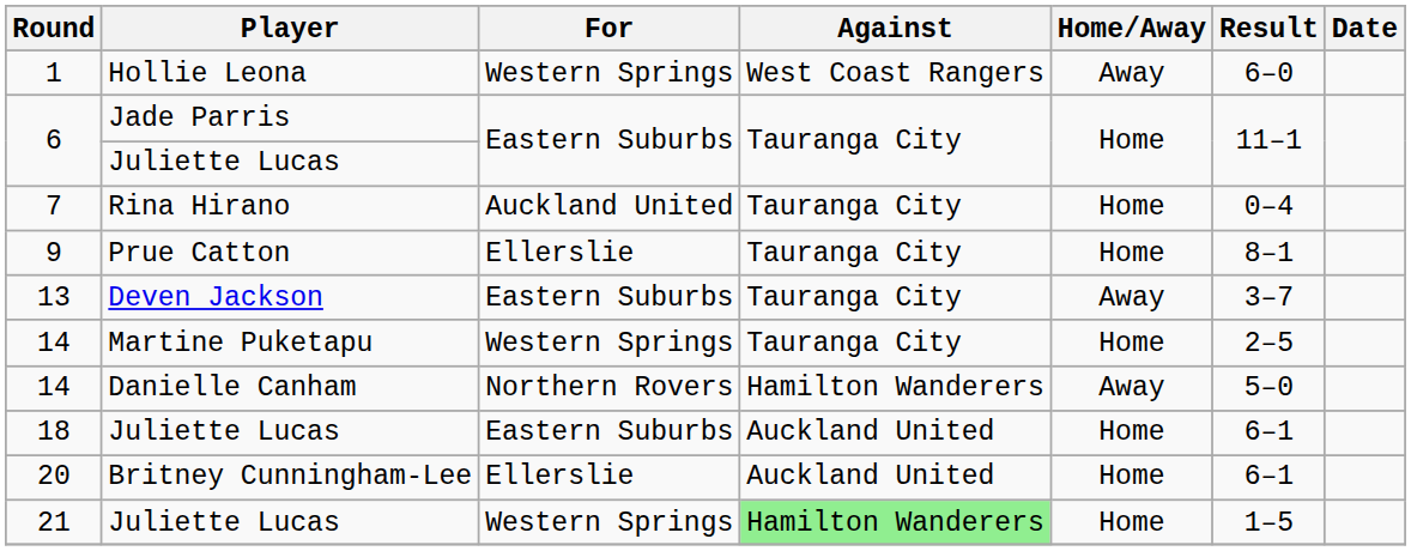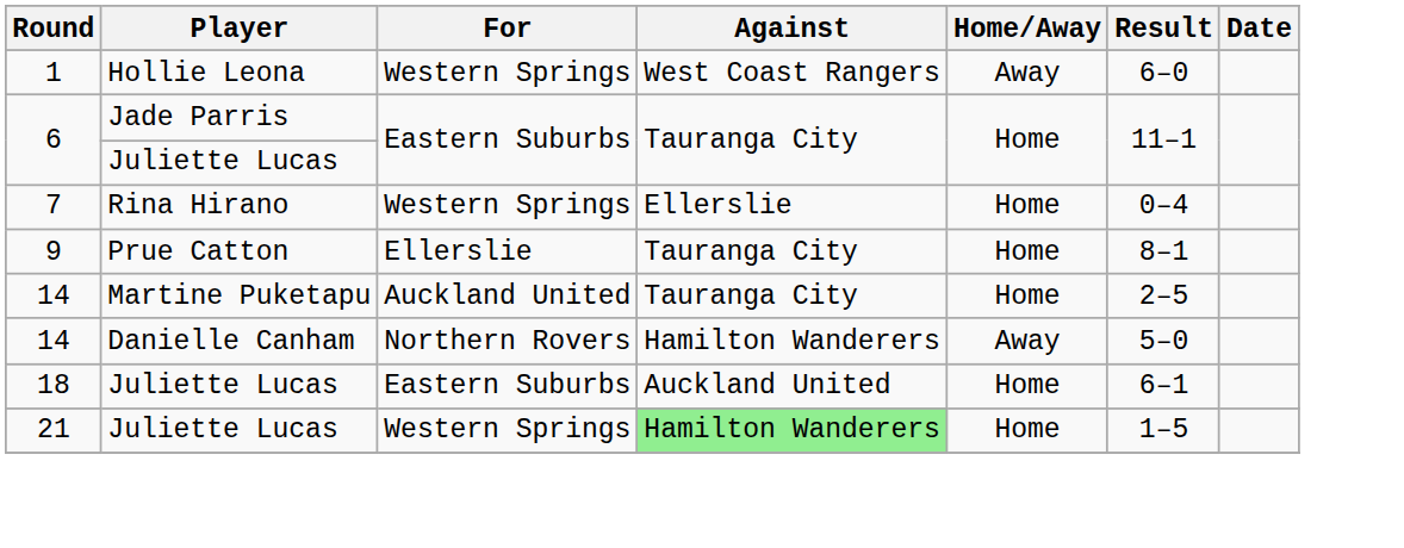7 | For: Auckland United -> Western Springs
7 | Against: Tauranga City -> Ellerslie
- row: 13 | Deven Jackson | Eastern Suburbs | Tauranga City | Away | 3–7
14 / Martine Puketapu | For: Western Springs -> Auckland United
- row: 20 | Britney Cunningham-Lee | Ellerslie | Auckland United | Home | 6–1
